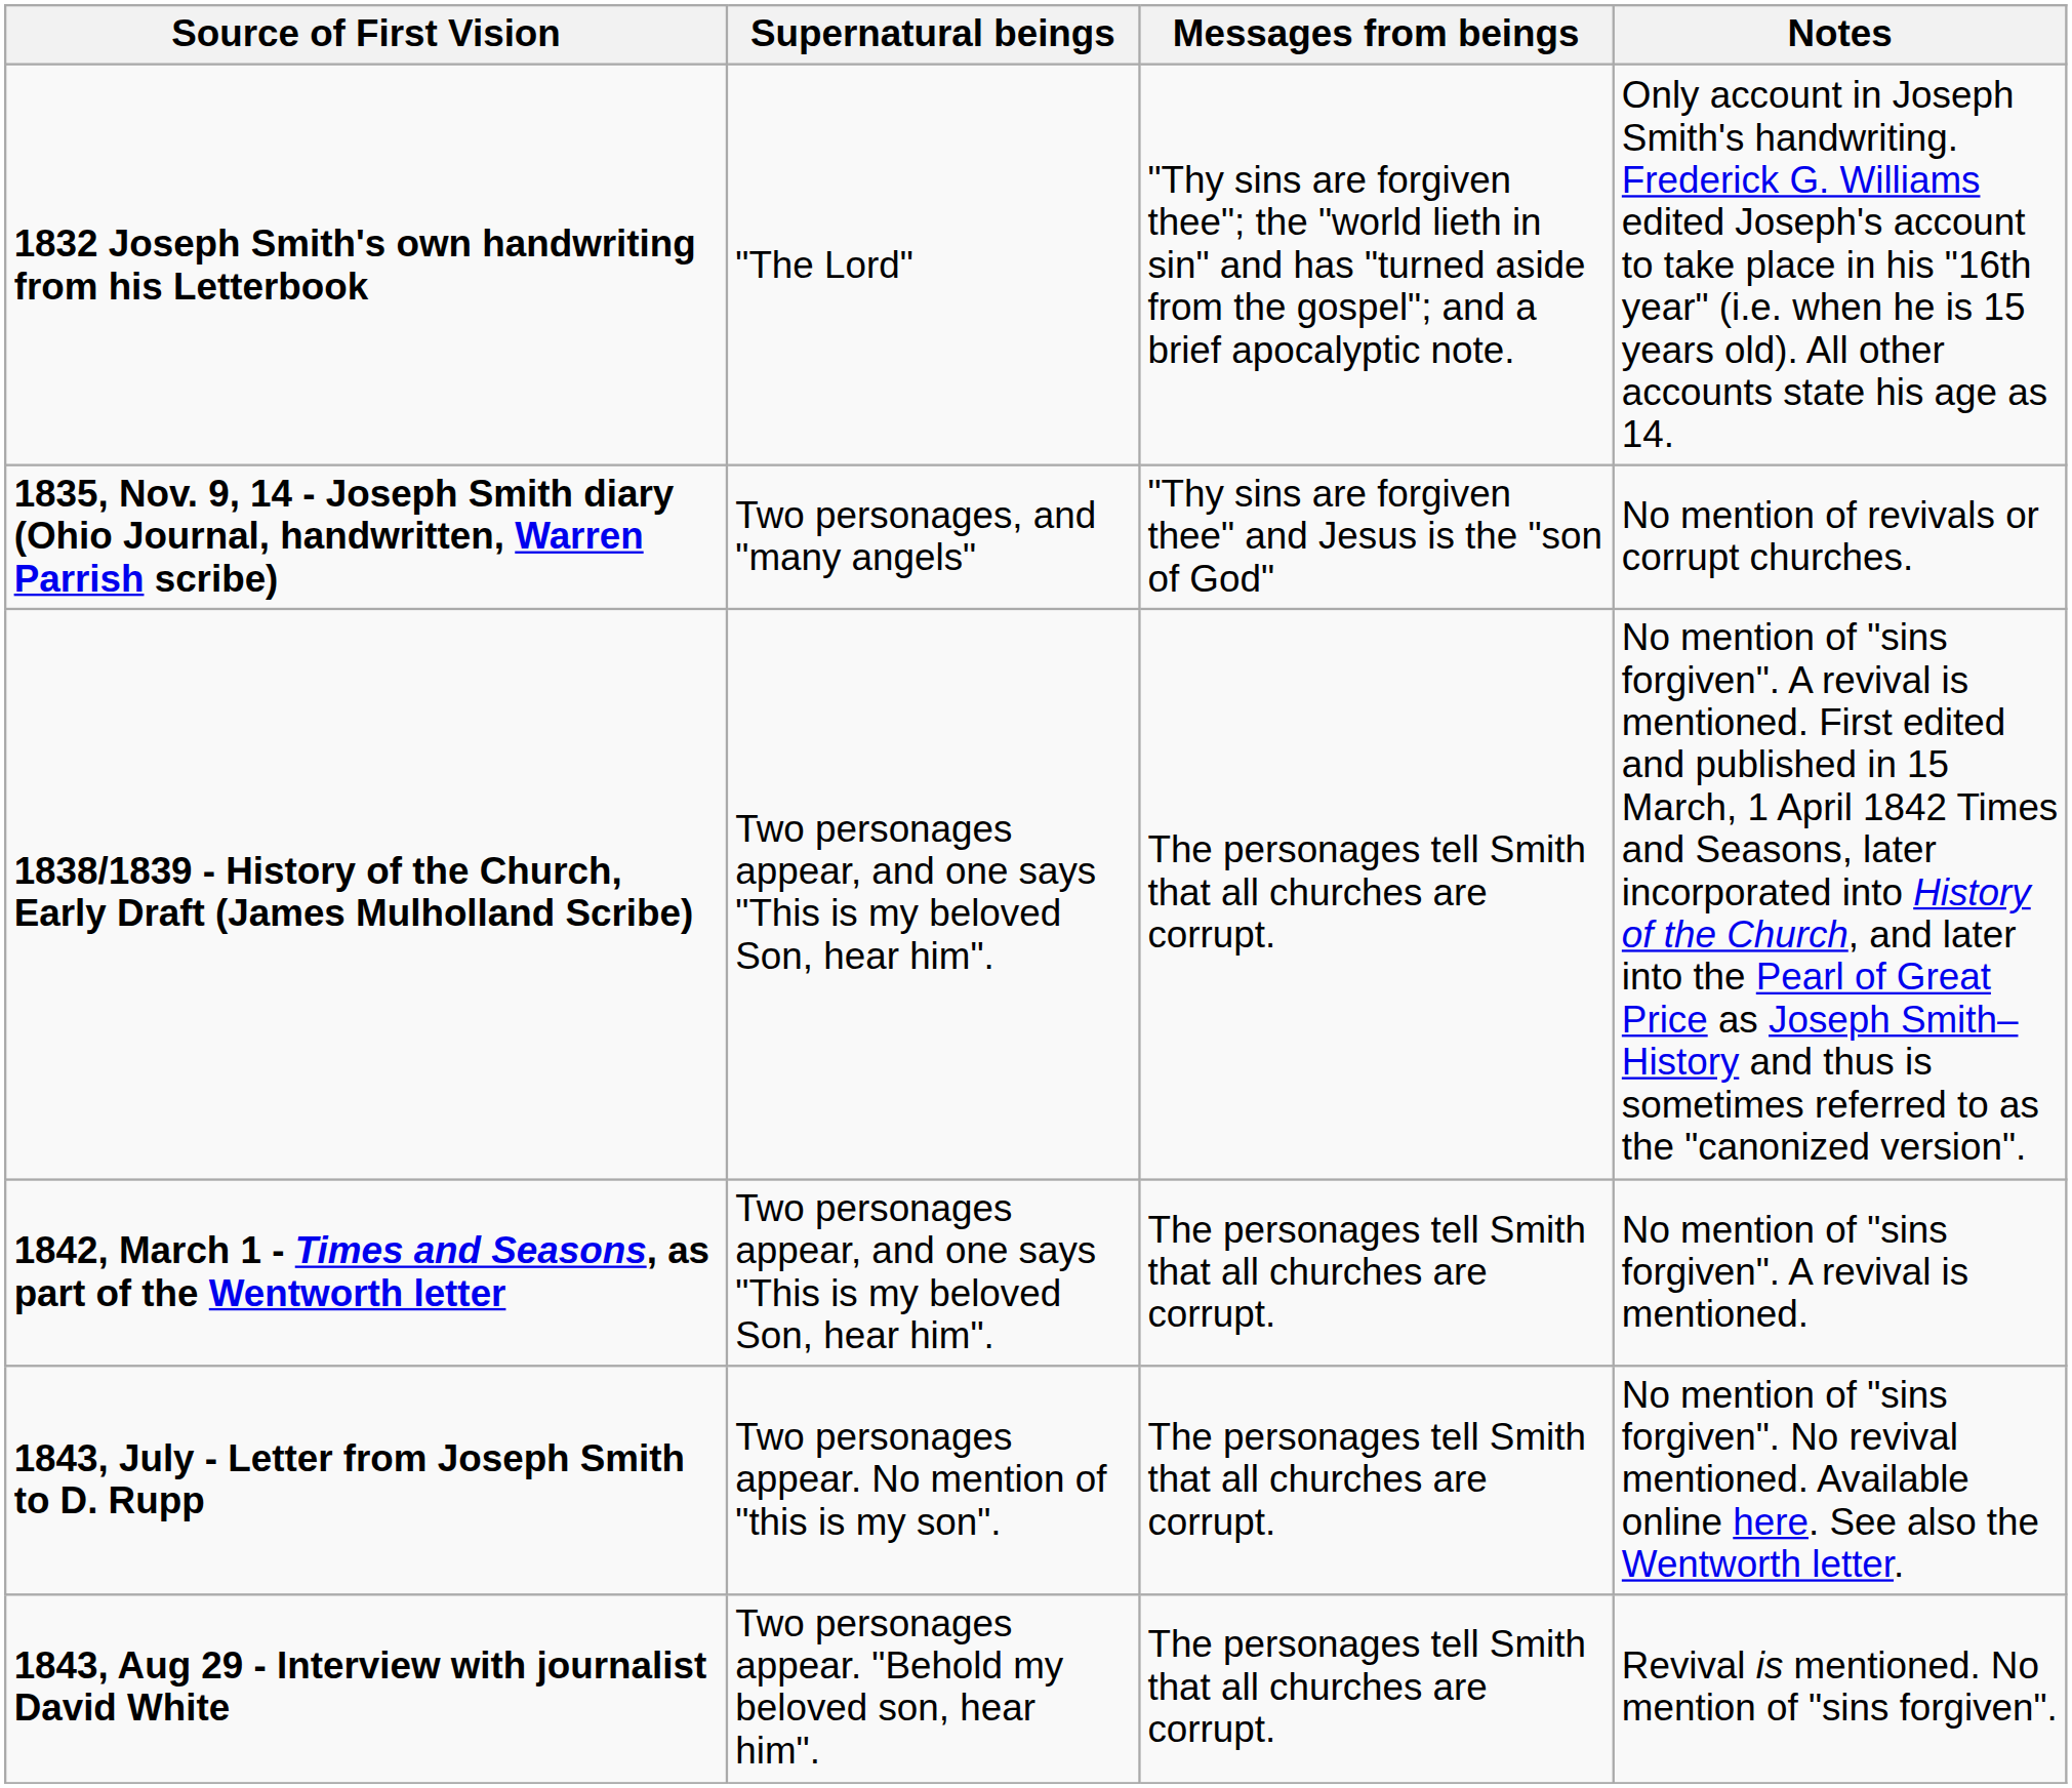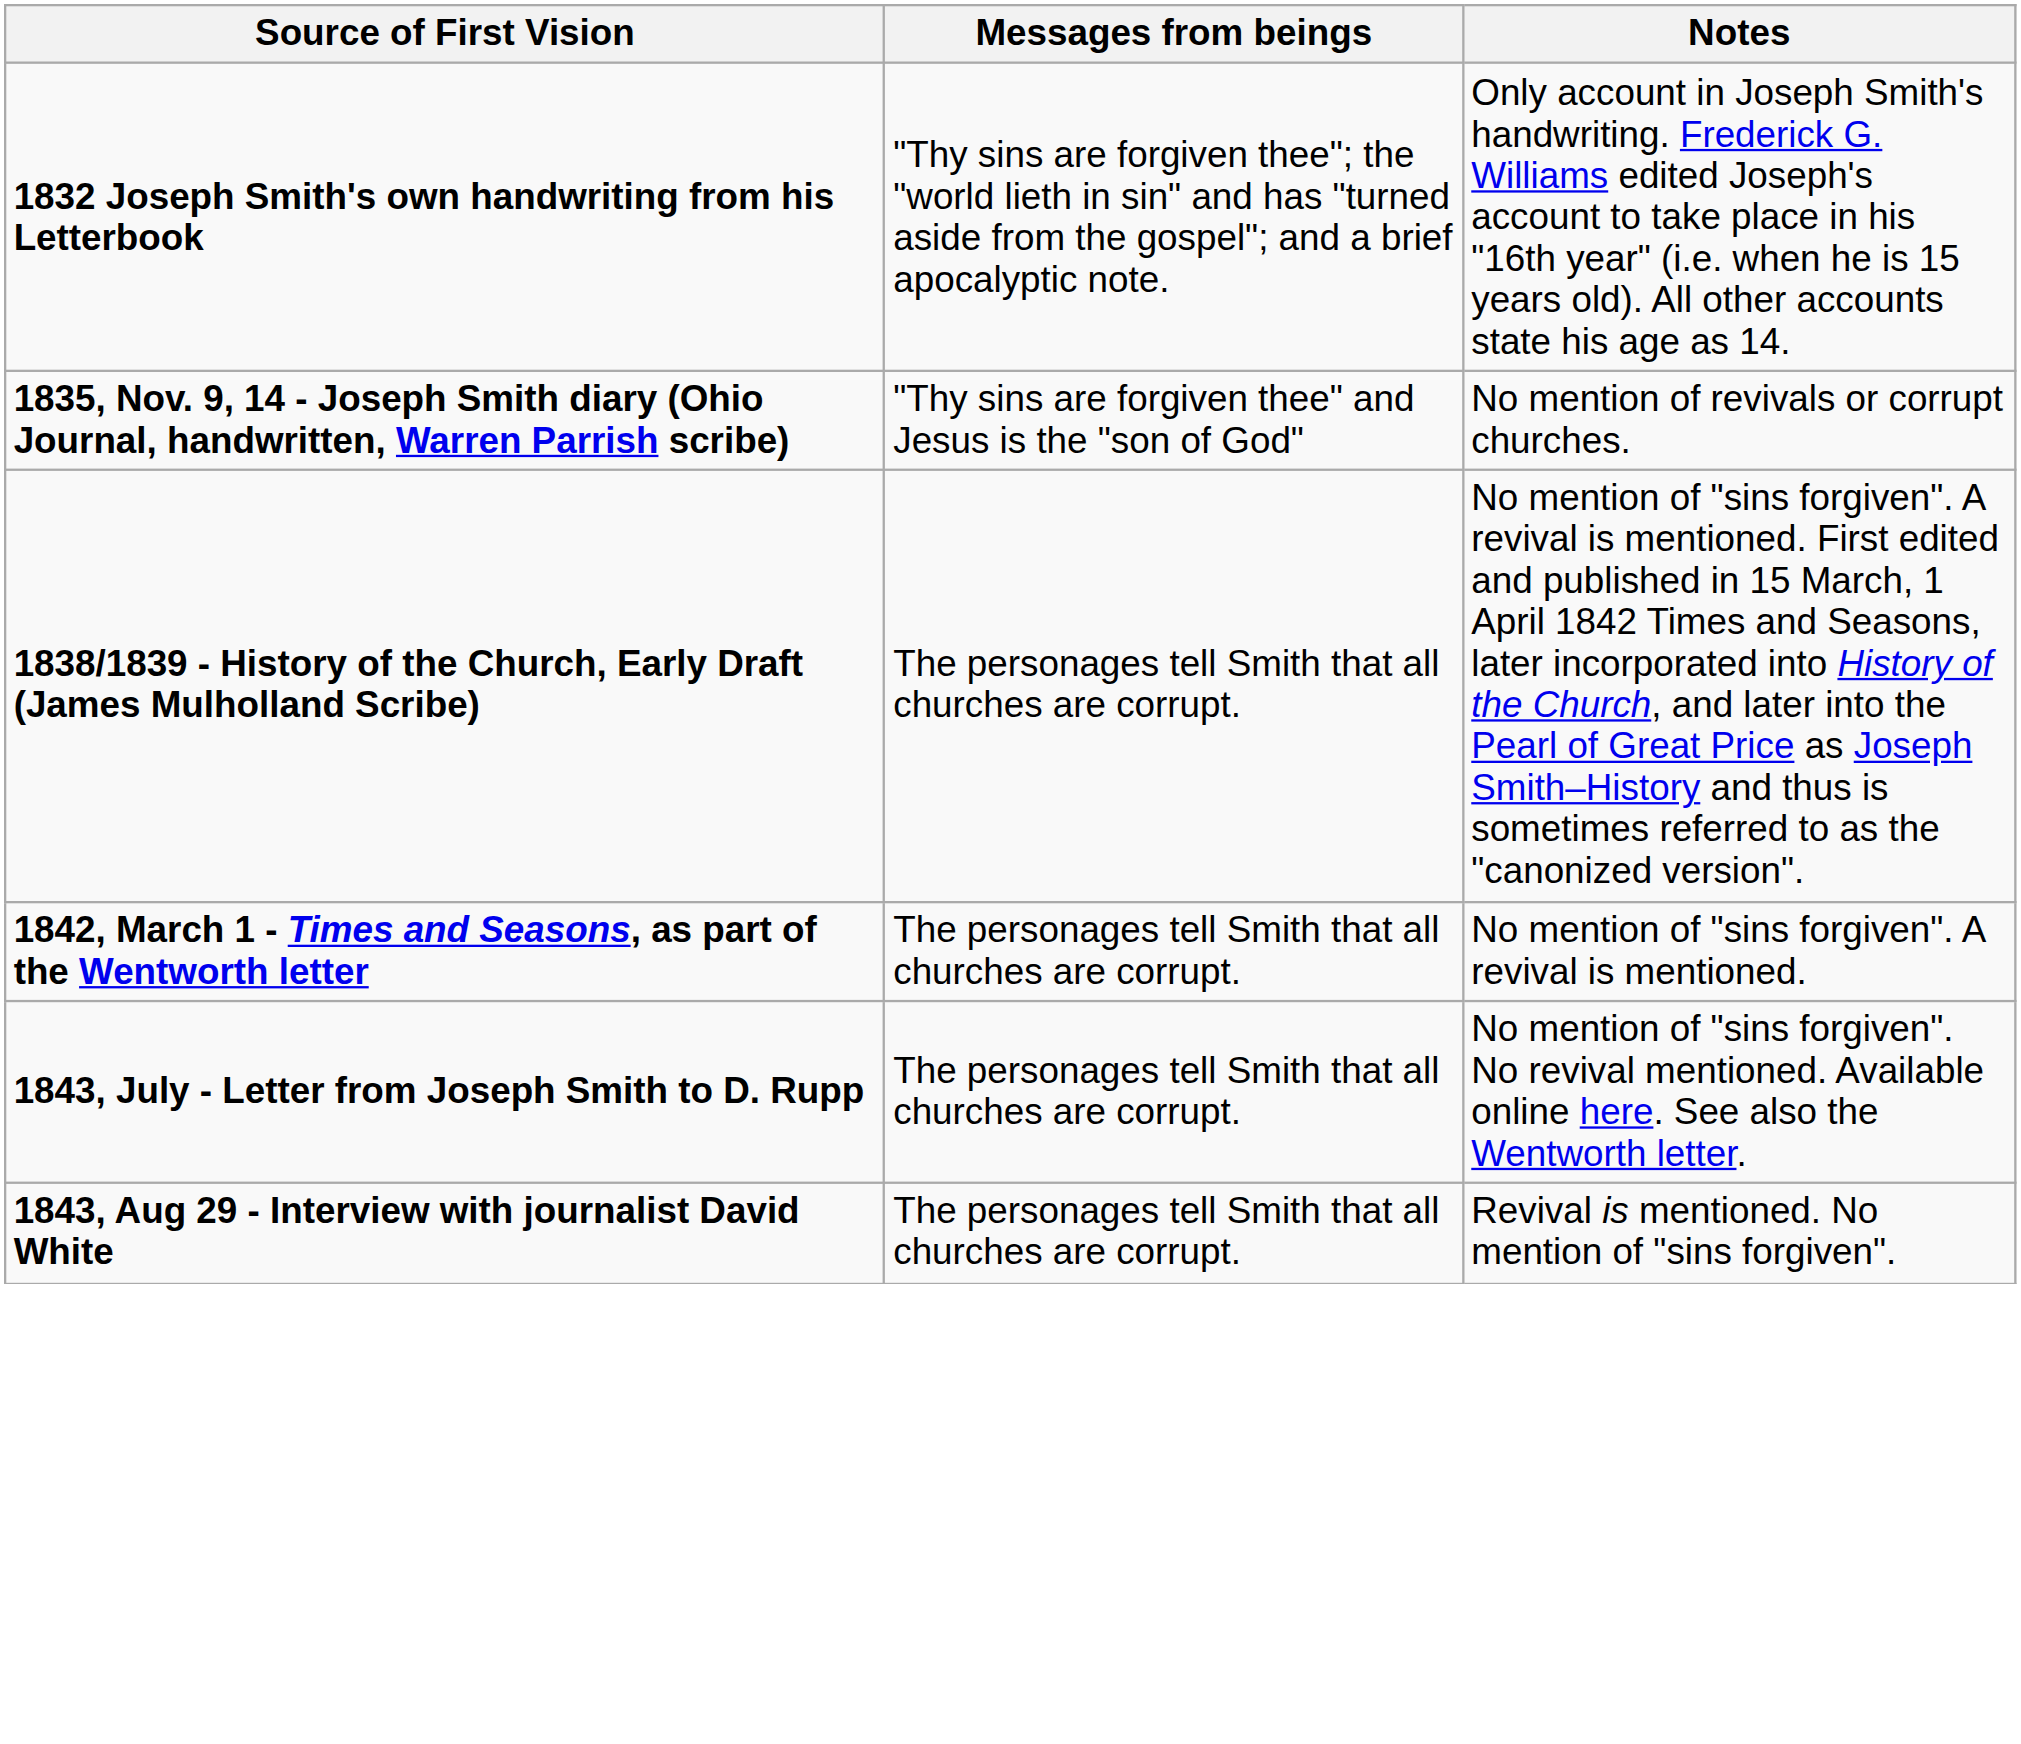- column: Supernatural beings | "The Lord" | Two personages, and "many angels" | Two personages appear, and one says "This is my beloved Son, hear him". | Two personages appear, and one says "This is my beloved Son, hear him". | Two personages appear. No mention of "this is my son". | Two personages appear. "Behold my beloved son, hear him".
